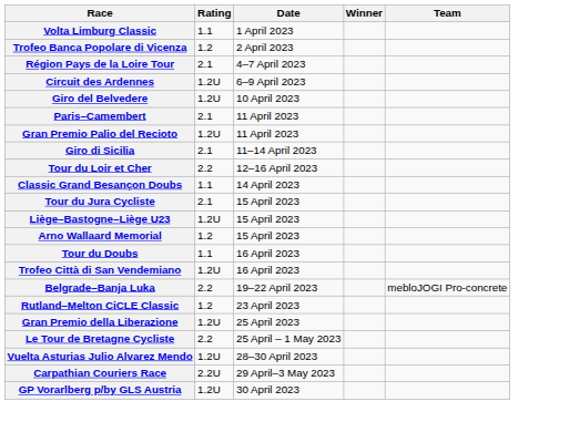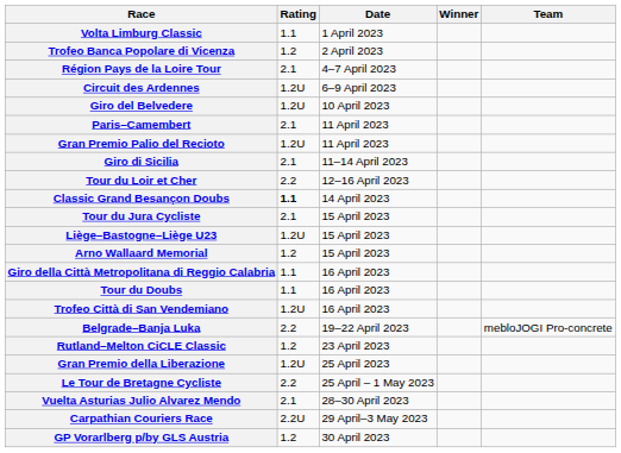Classic Grand Besançon Doubs | Rating: normal -> bold
+ row: Giro della Città Metropolitana di Reggio Calabria | 1.1 | 16 April 2023
Vuelta Asturias Julio Alvarez Mendo | Rating: 1.2U -> 2.1
GP Vorarlberg p/by GLS Austria | Rating: 1.2U -> 1.2
